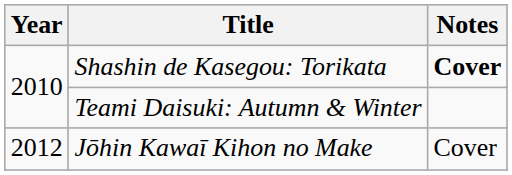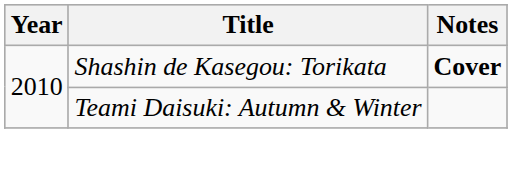- row: 2012 | Jōhin Kawaī Kihon no Make | Cover
